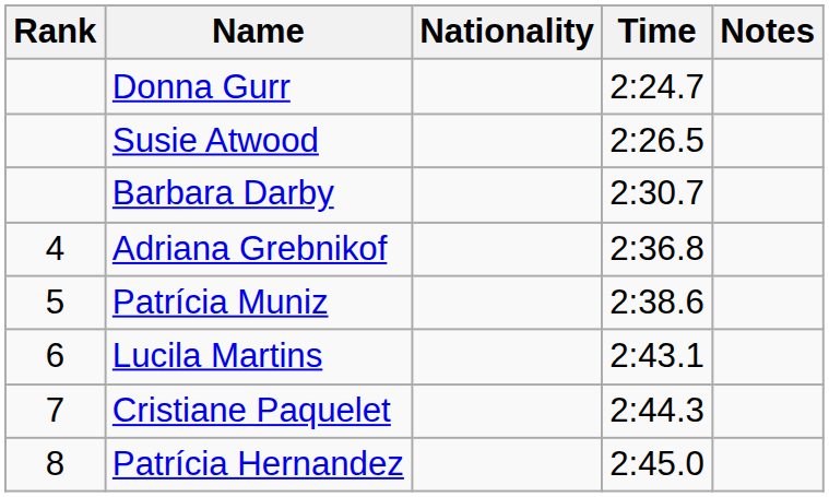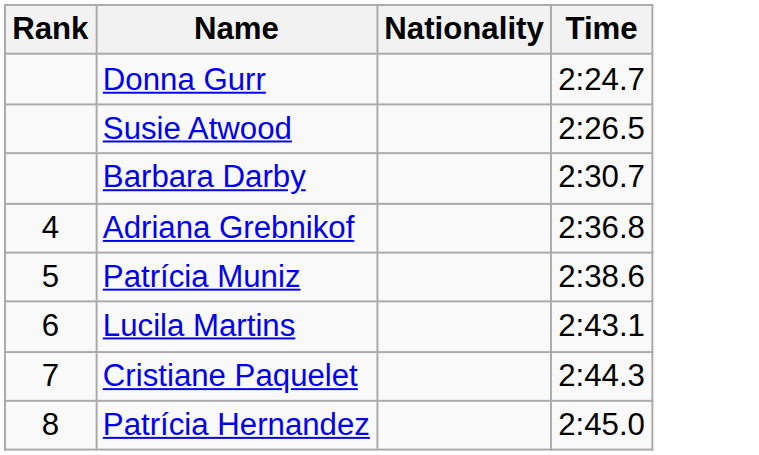- column: Notes
